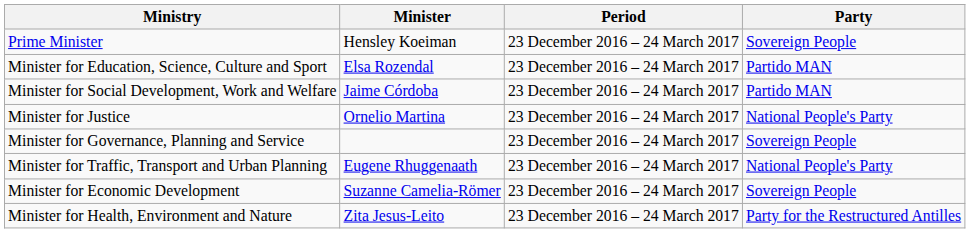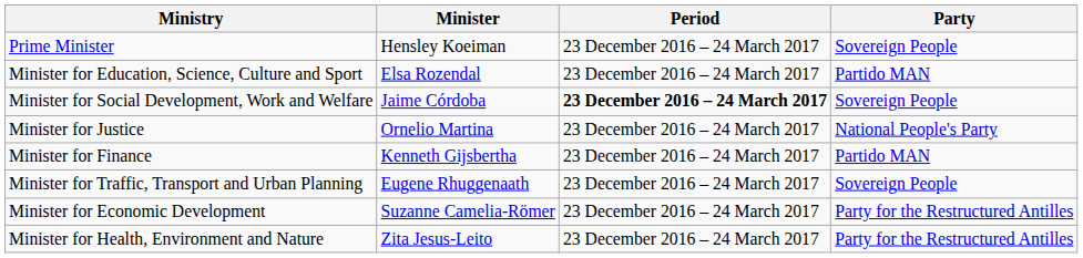Minister for Social Development, Work and Welfare | Period: normal -> bold
Minister for Social Development, Work and Welfare | Party: Partido MAN -> Sovereign People
- row: Minister for Governance, Planning and Service | 23 December 2016 – 24 March 2017 | Sovereign People
+ row: Minister for Finance | Kenneth Gijsbertha | 23 December 2016 – 24 March 2017 | Partido MAN
Minister for Traffic, Transport and Urban Planning | Party: National People's Party -> Sovereign People
Minister for Economic Development | Party: Sovereign People -> Party for the Restructured Antilles
